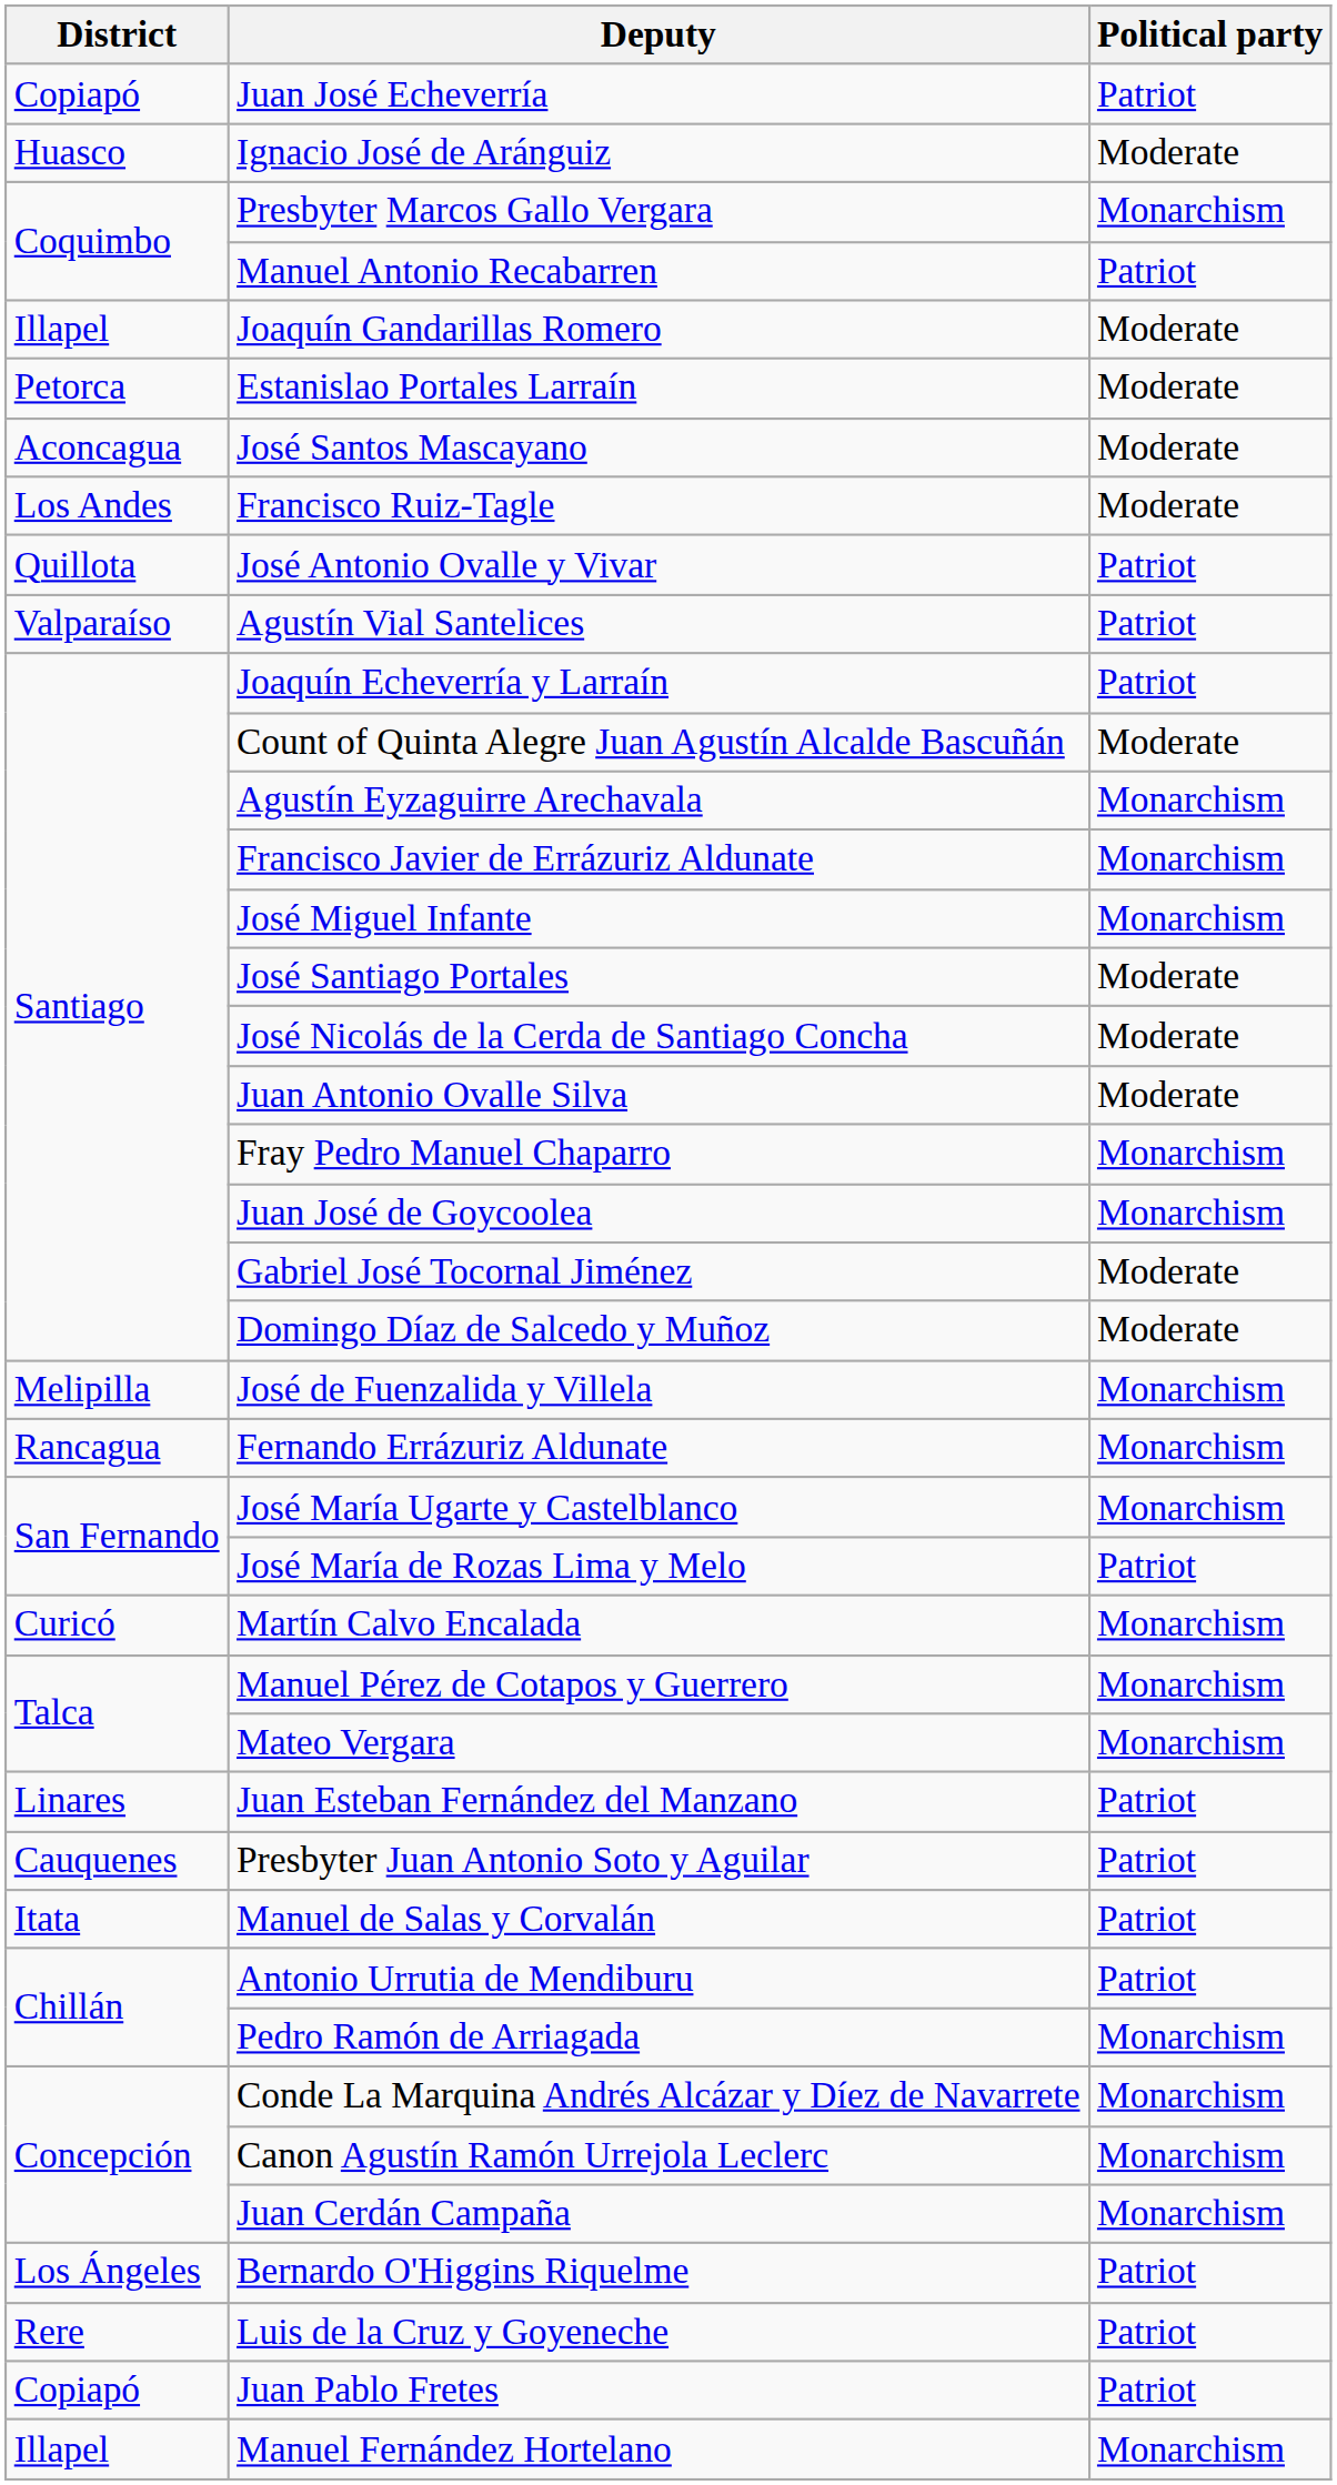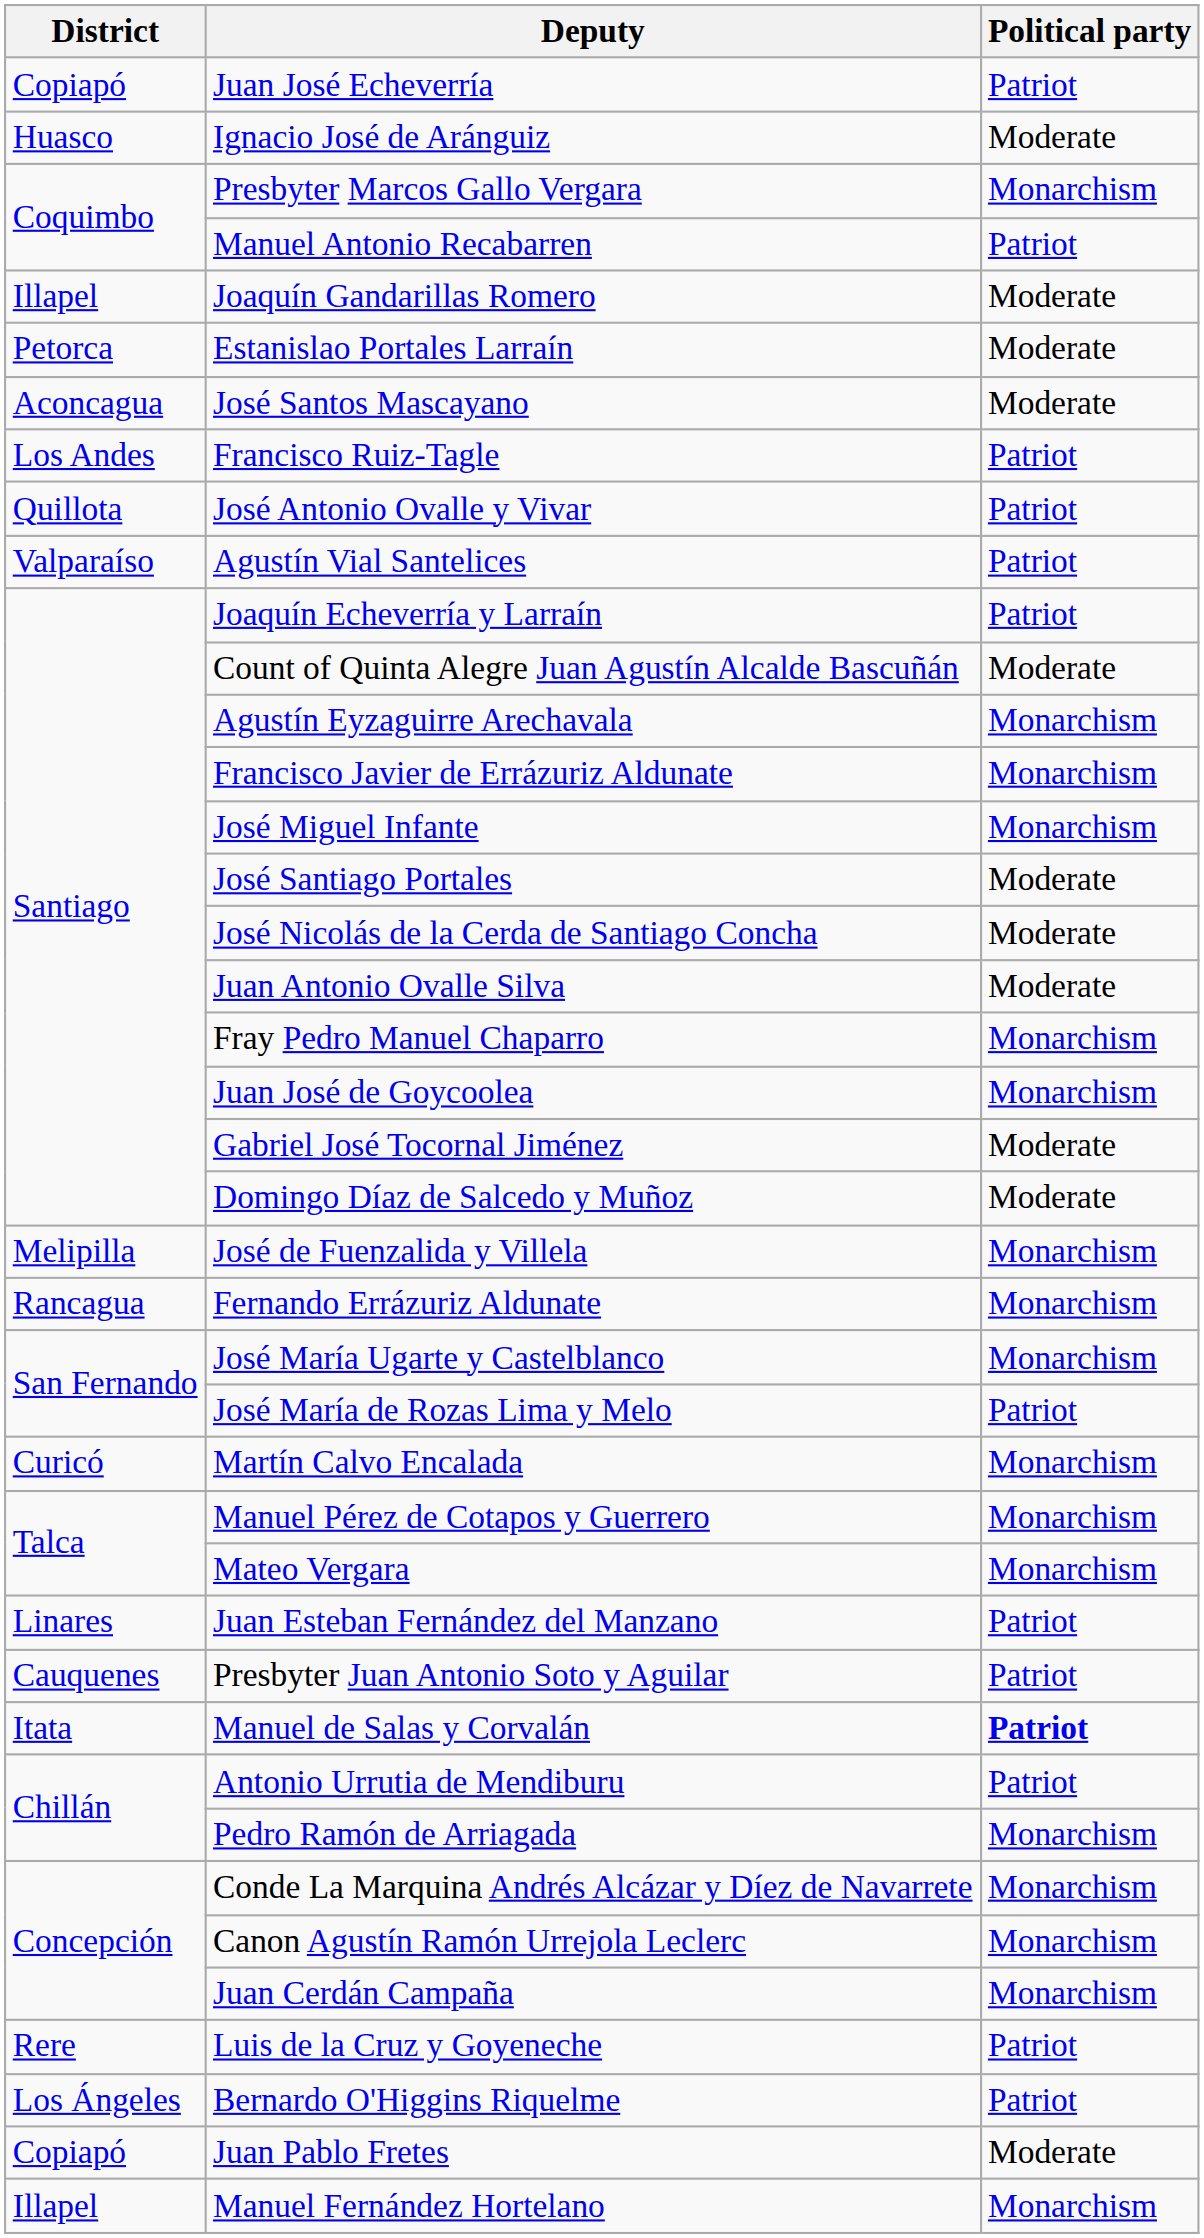Francisco Ruiz-Tagle | Political party: Moderate -> Patriot
Manuel de Salas y Corvalán | Political party: normal -> bold
rows swapped: Luis de la Cruz y Goyeneche <-> Bernardo O'Higgins Riquelme
Juan Pablo Fretes | Political party: Patriot -> Moderate
